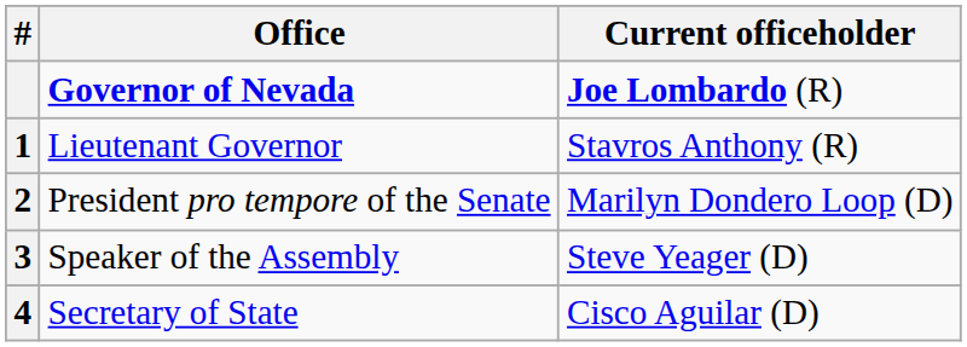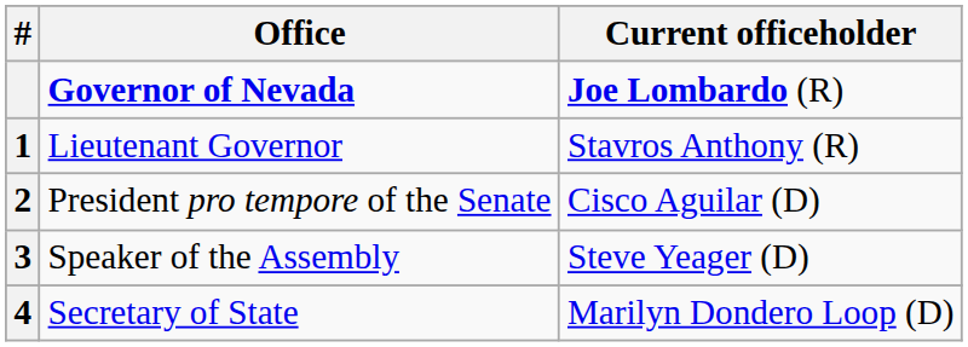President pro tempore of the Senate | Current officeholder: Marilyn Dondero Loop (D) -> Cisco Aguilar (D)
Secretary of State | Current officeholder: Cisco Aguilar (D) -> Marilyn Dondero Loop (D)
